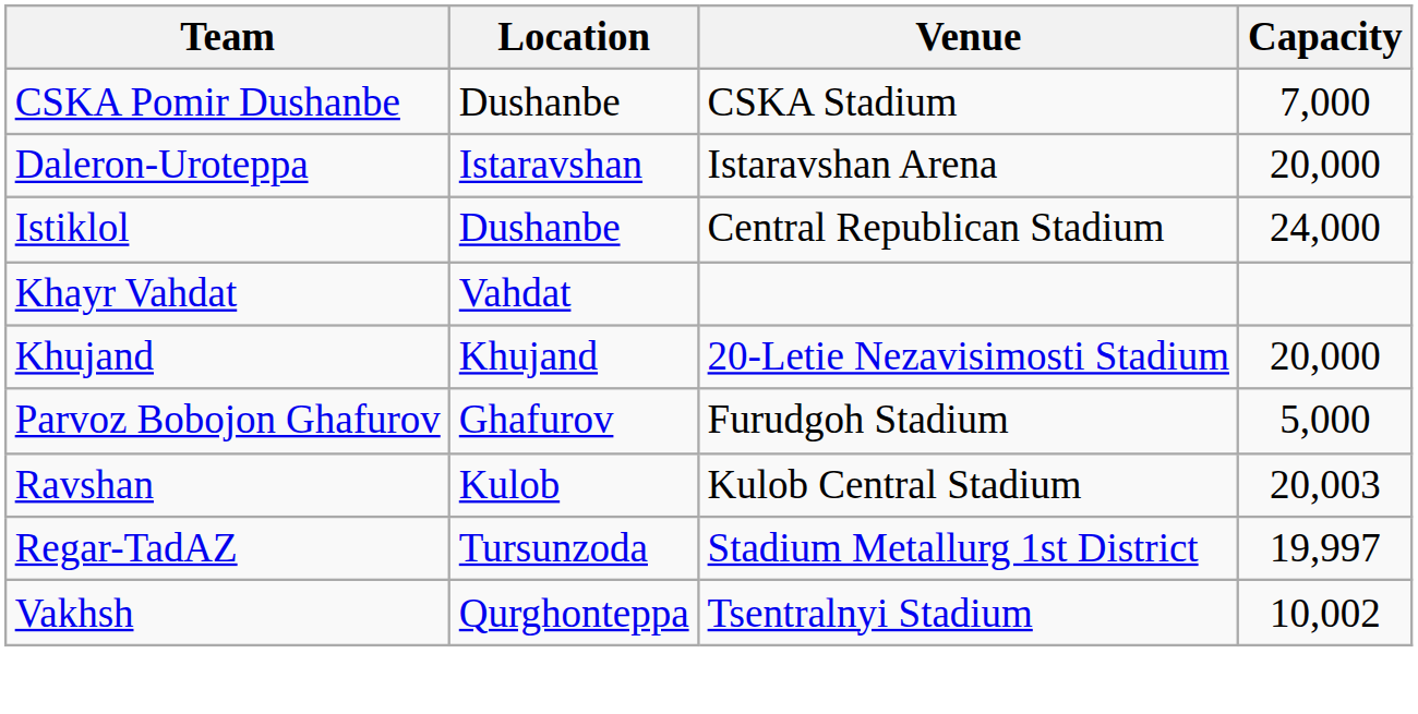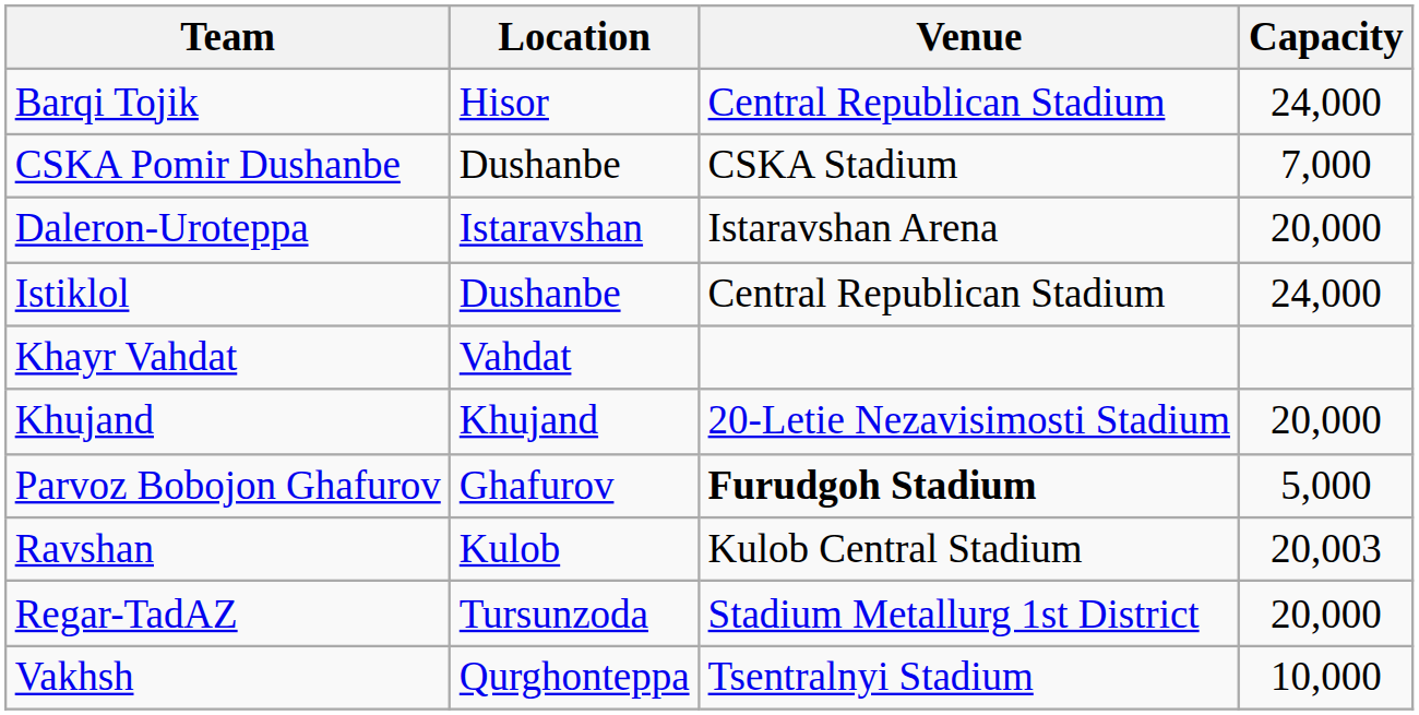+ row: Barqi Tojik | Hisor | Central Republican Stadium | 24,000
Parvoz Bobojon Ghafurov | Venue: normal -> bold
Regar-TadAZ | Capacity: 19,997 -> 20,000
Vakhsh | Capacity: 10,002 -> 10,000
